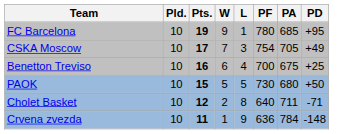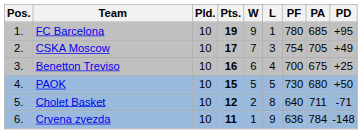+ column: Pos. | 1. | 2. | 3. | 4. | 5. | 6.
